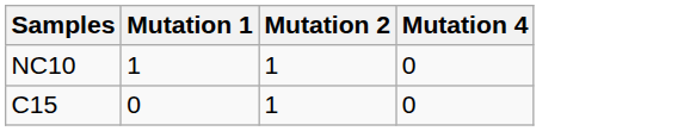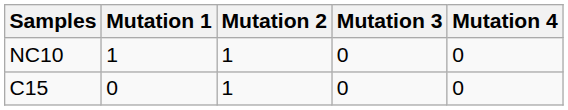+ column: Mutation 3 | 0 | 0
